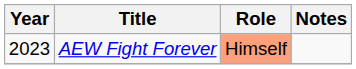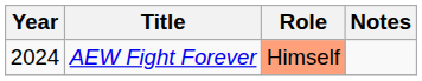AEW Fight Forever | Year: 2023 -> 2024
